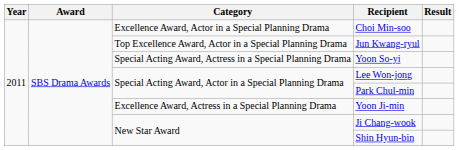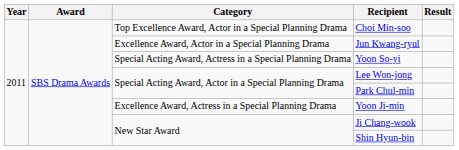Choi Min-soo | Category: Excellence Award, Actor in a Special Planning Drama -> Top Excellence Award, Actor in a Special Planning Drama
Jun Kwang-ryul | Category: Top Excellence Award, Actor in a Special Planning Drama -> Excellence Award, Actor in a Special Planning Drama
